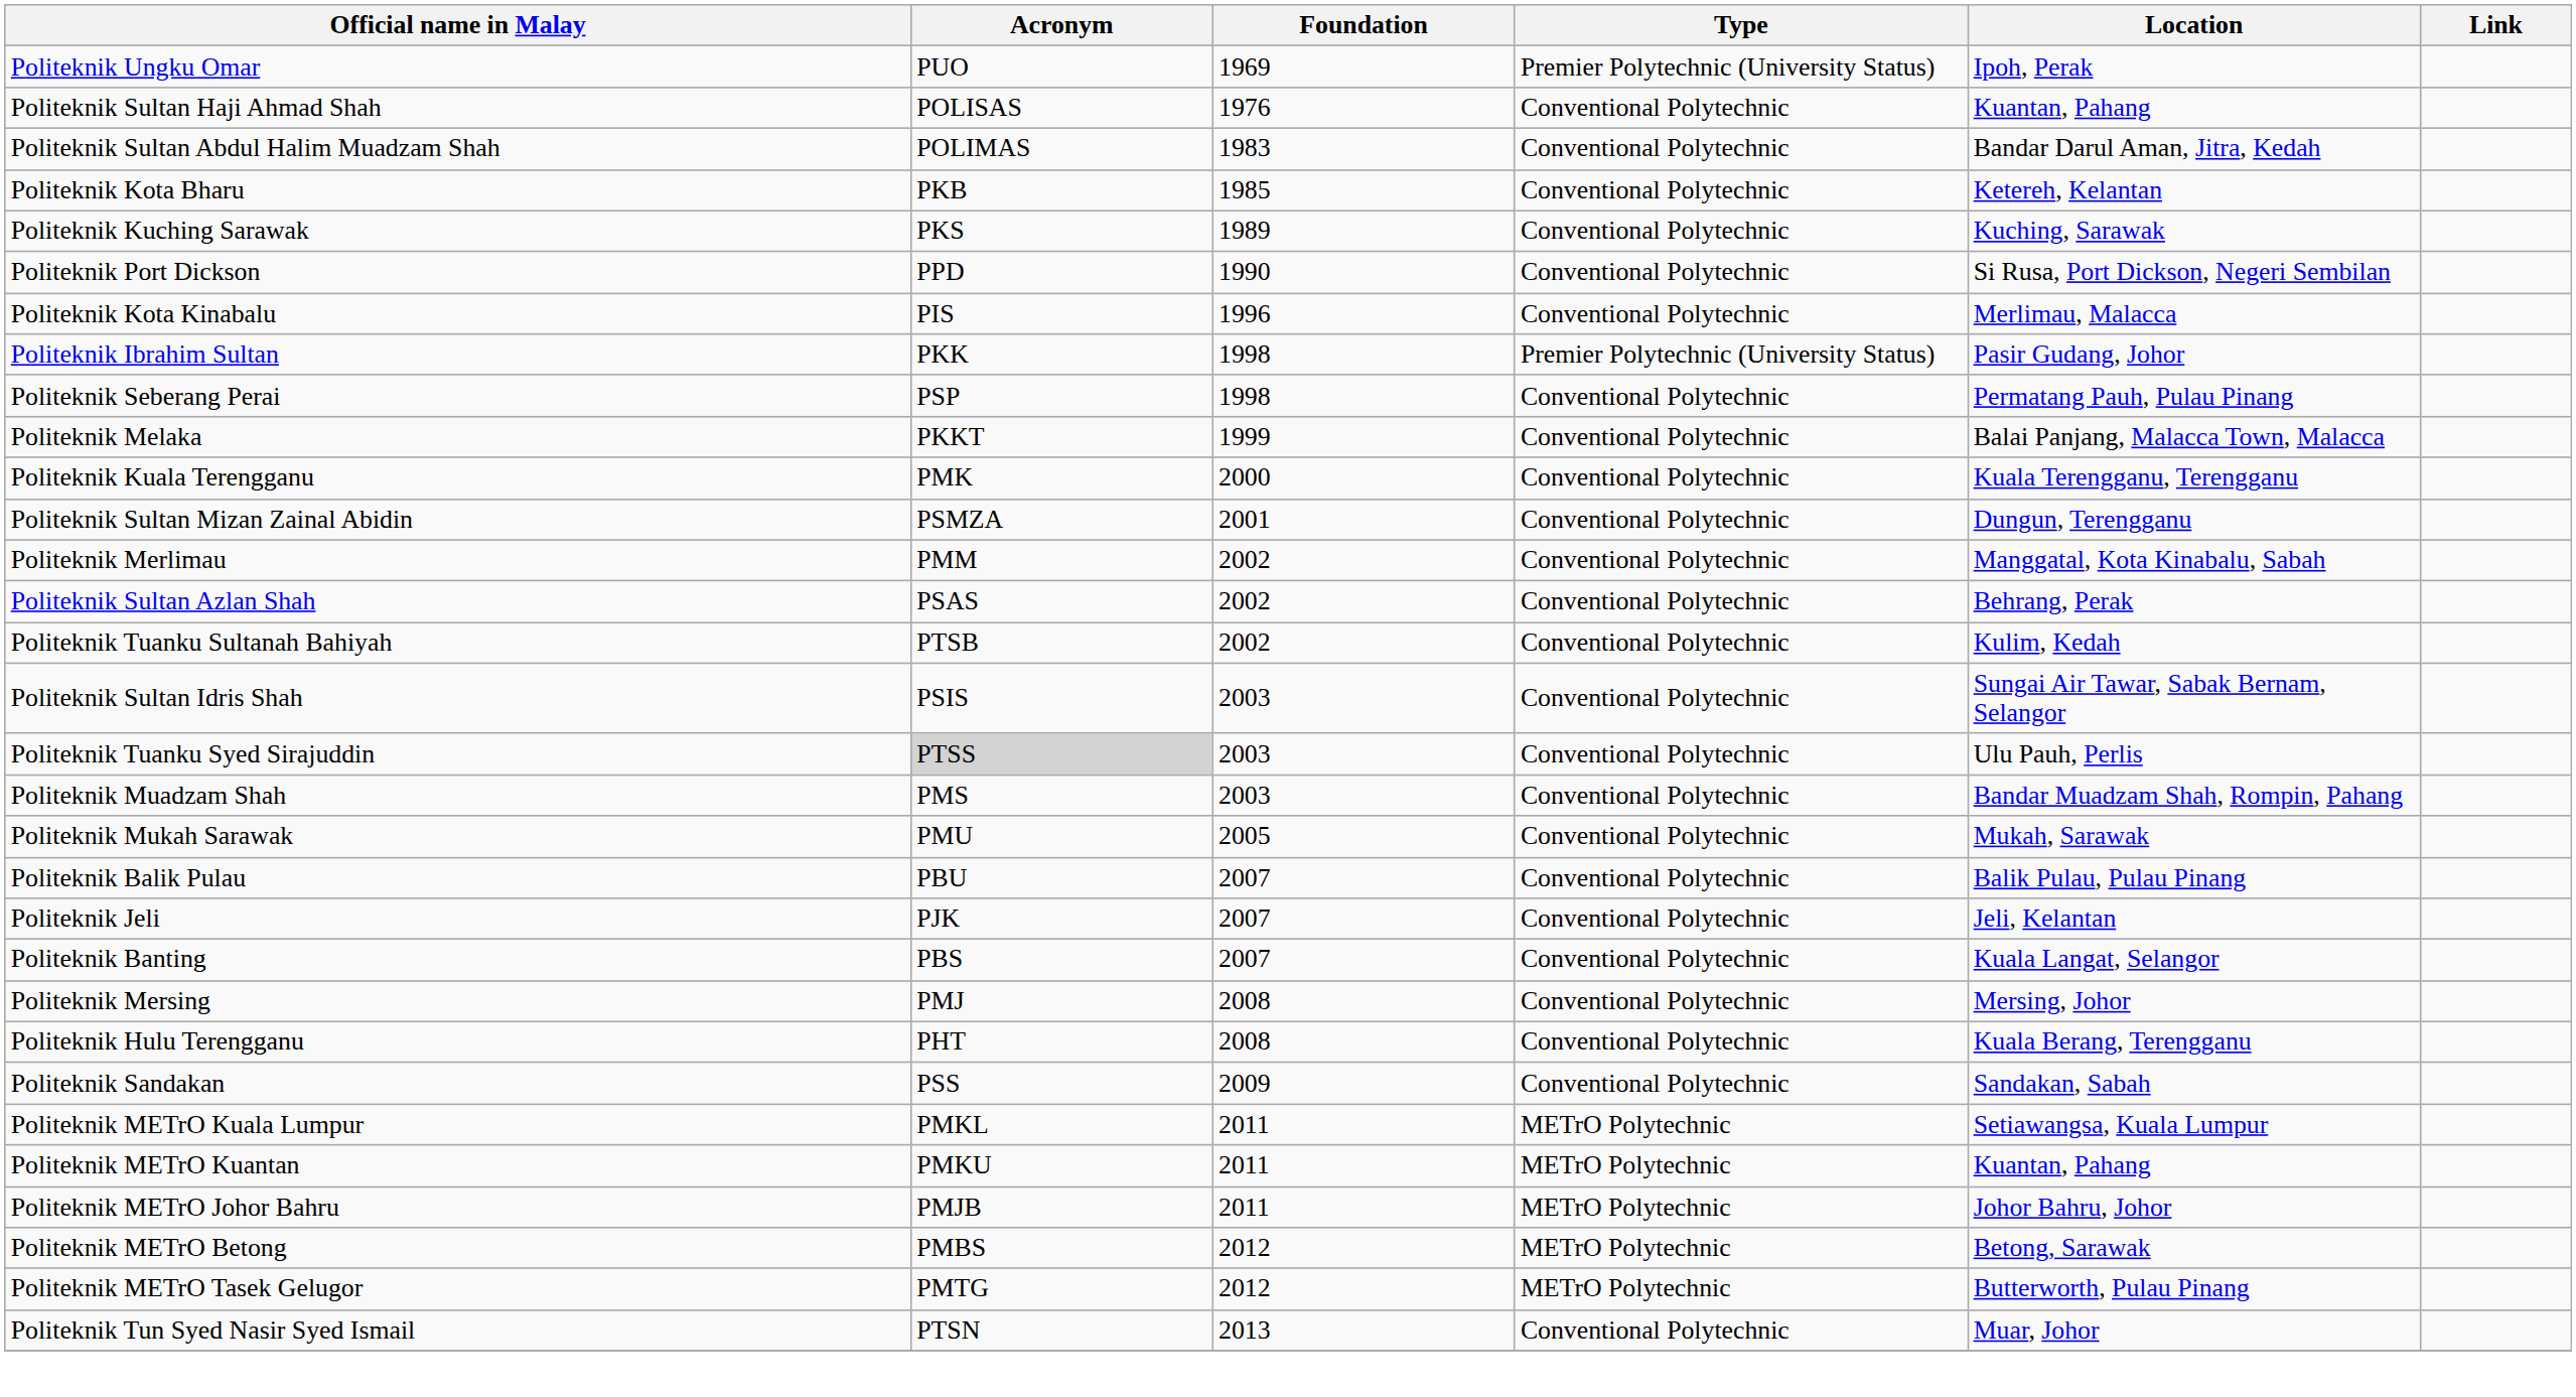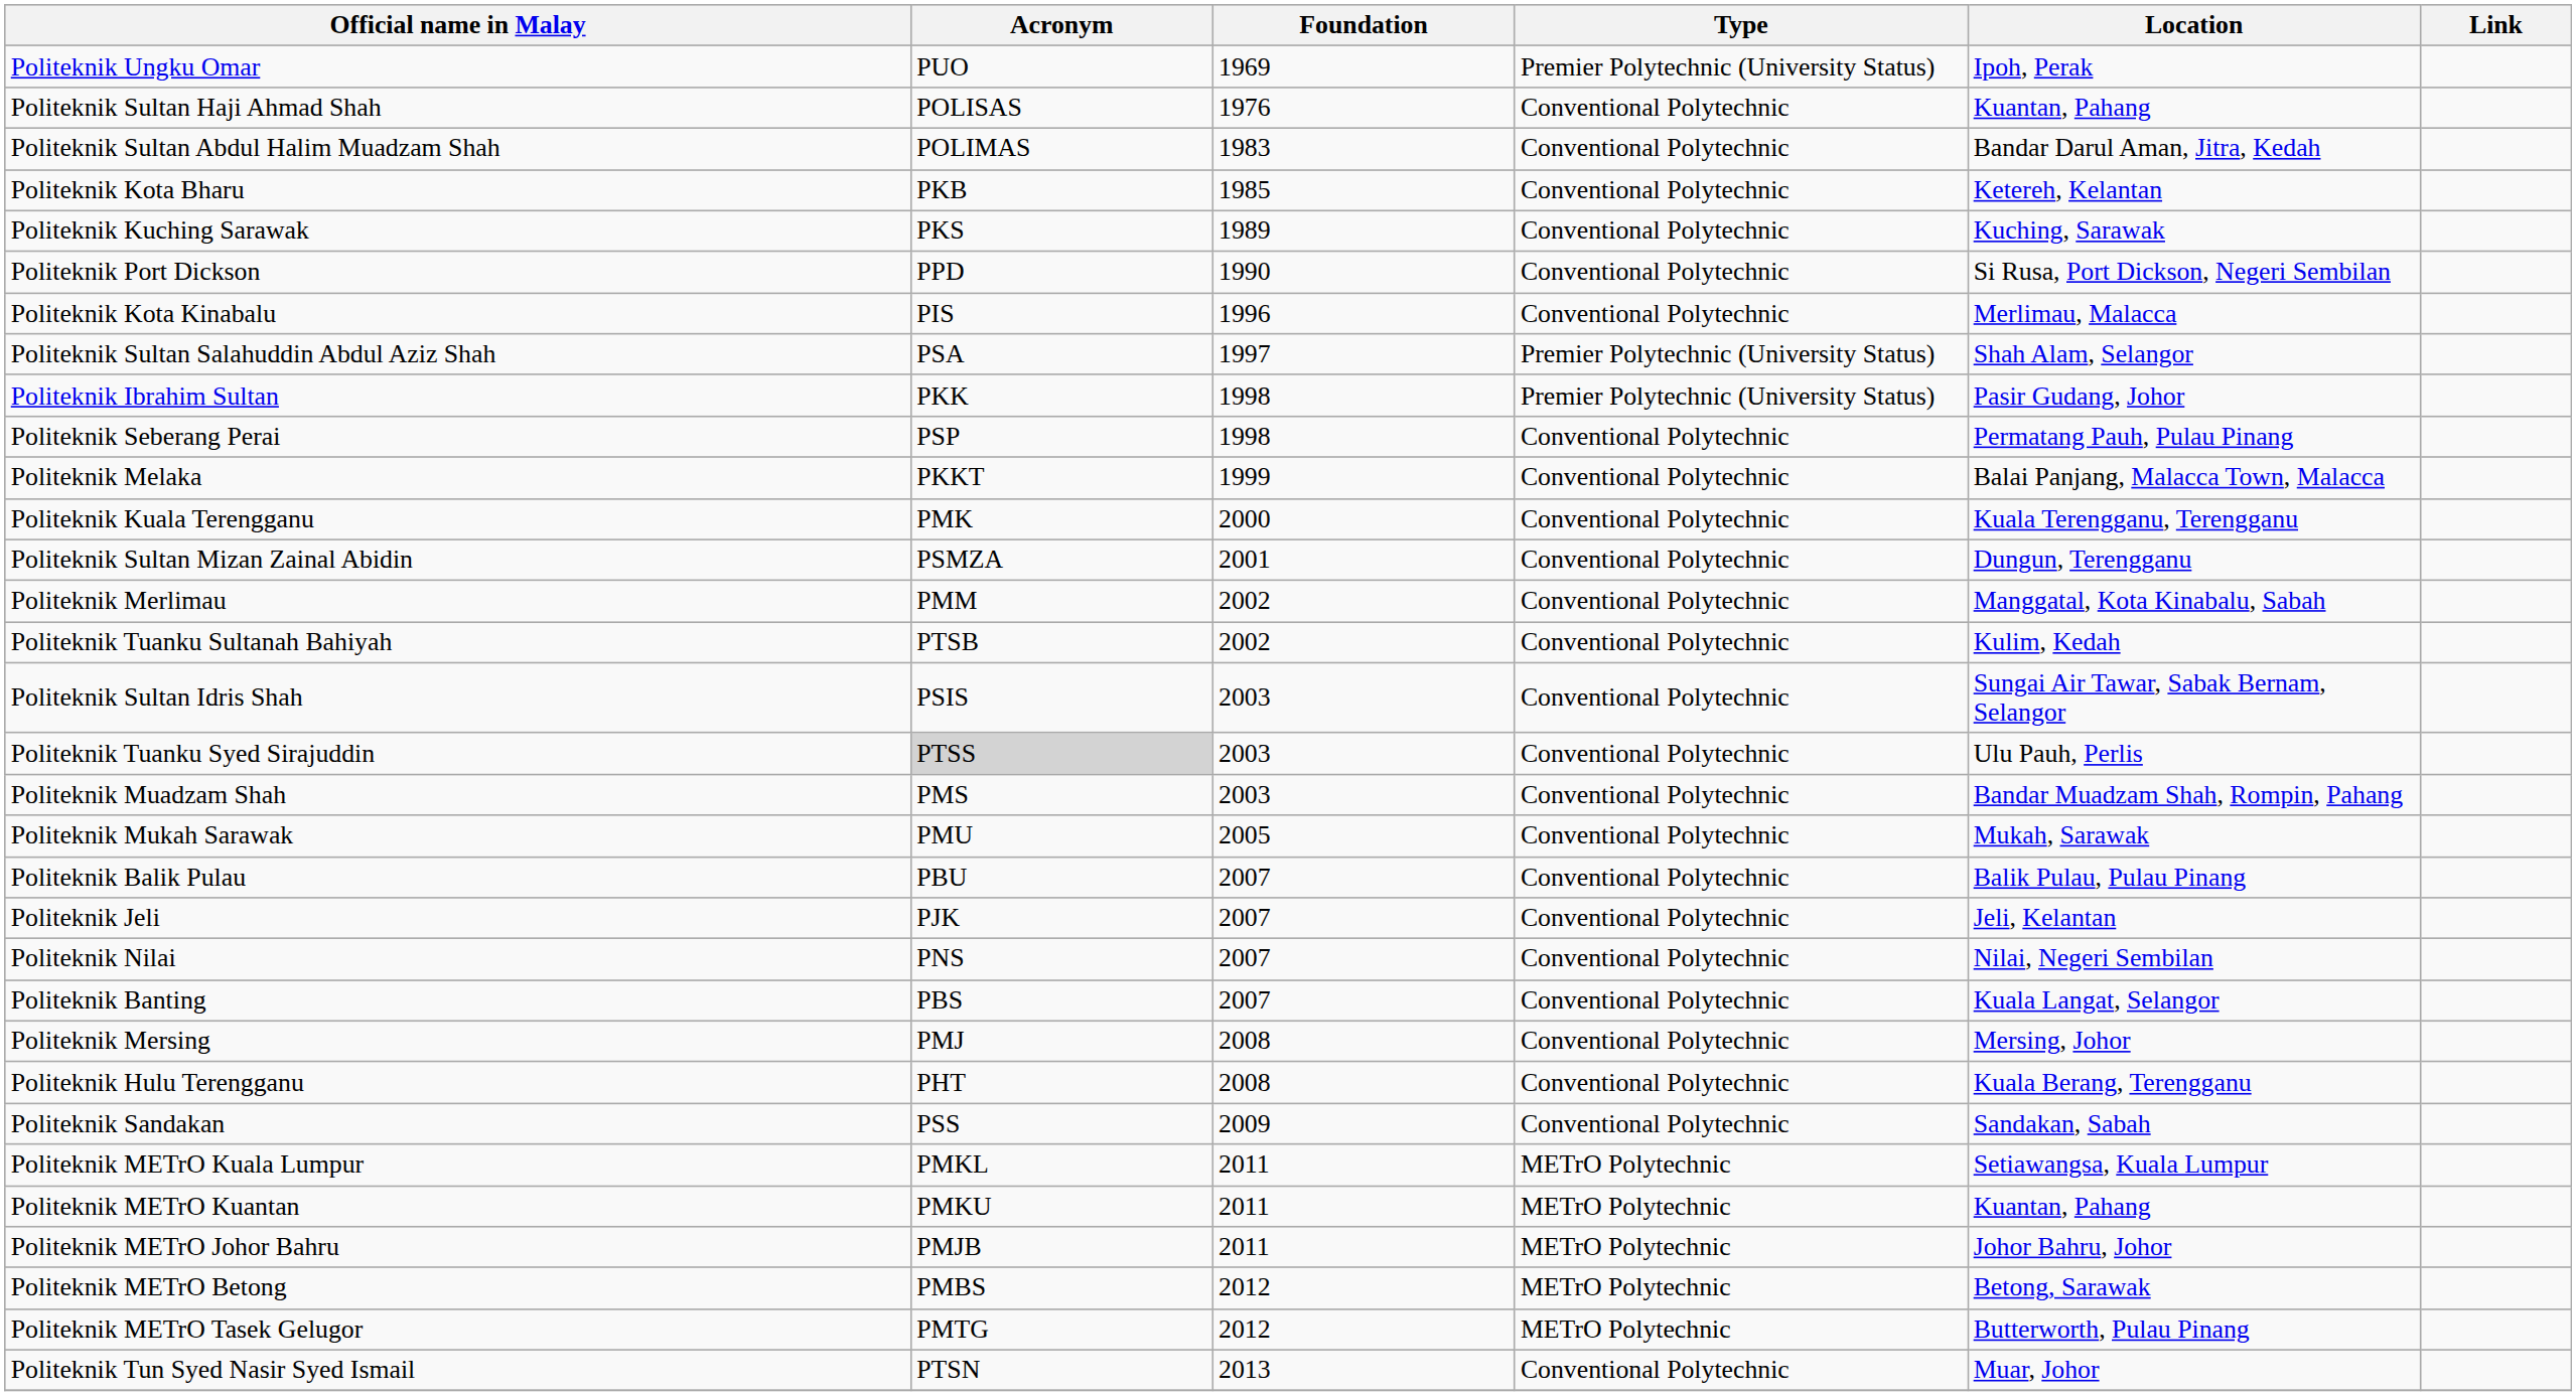+ row: Politeknik Sultan Salahuddin Abdul Aziz Shah | PSA | 1997 | Premier Polytechnic (University Status) | Shah Alam, Selangor
- row: Politeknik Sultan Azlan Shah | PSAS | 2002 | Conventional Polytechnic | Behrang, Perak
+ row: Politeknik Nilai | PNS | 2007 | Conventional Polytechnic | Nilai, Negeri Sembilan
